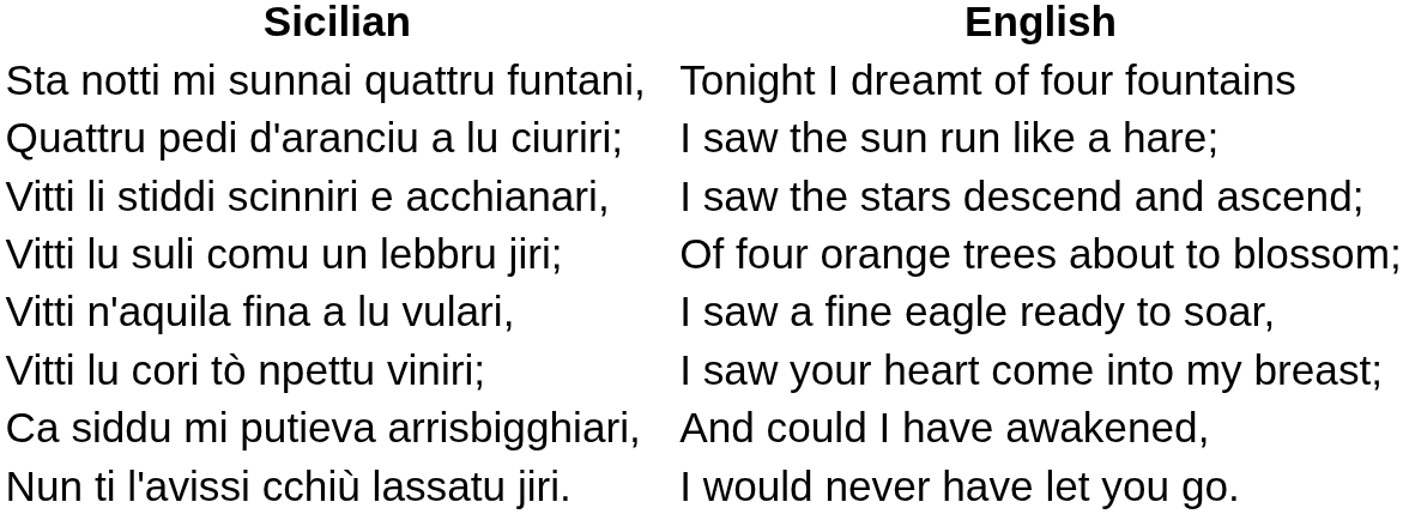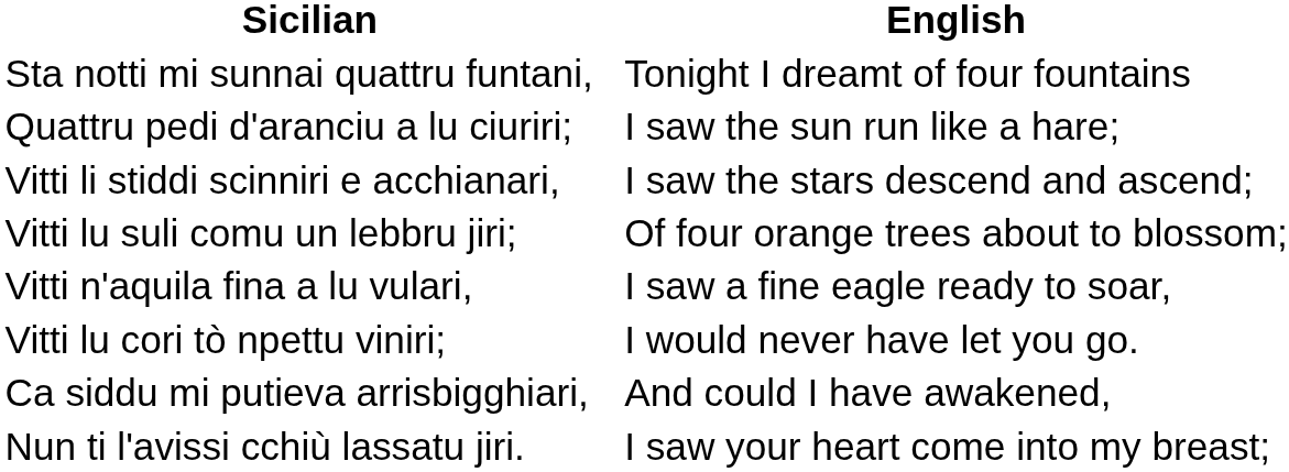Vitti lu cori tò npettu viniri; | English: I saw your heart come into my breast; -> I would never have let you go.
Nun ti l'avissi cchiù lassatu jiri. | English: I would never have let you go. -> I saw your heart come into my breast;
